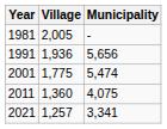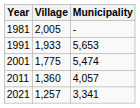1991 | Village: 1,936 -> 1,933
1991 | Municipality: 5,656 -> 5,653
2011 | Municipality: 4,075 -> 4,057
